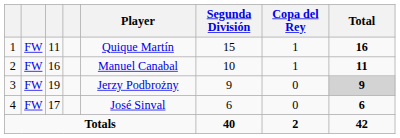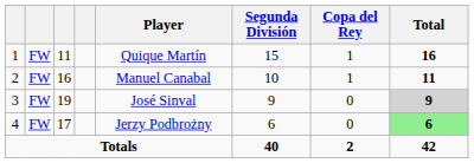3 | Player: Jerzy Podbrożny -> José Sinval
4 | Player: José Sinval -> Jerzy Podbrożny
4 | Total: no background -> lightgreen background
